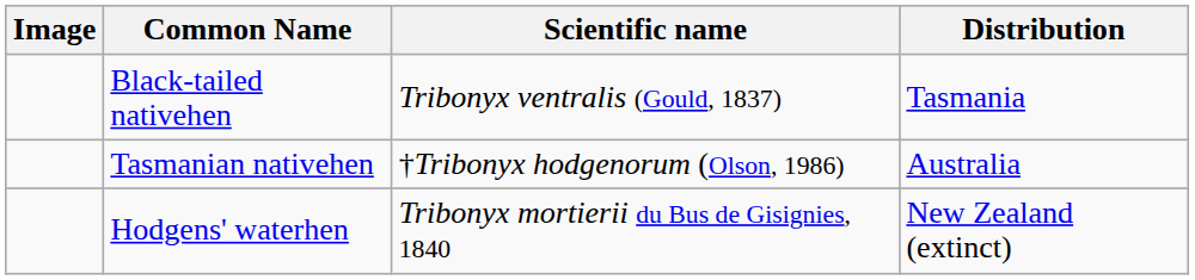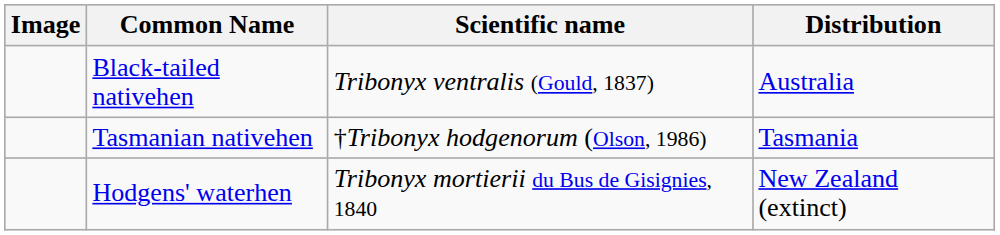Black-tailed nativehen | Distribution: Tasmania -> Australia
Tasmanian nativehen | Distribution: Australia -> Tasmania
